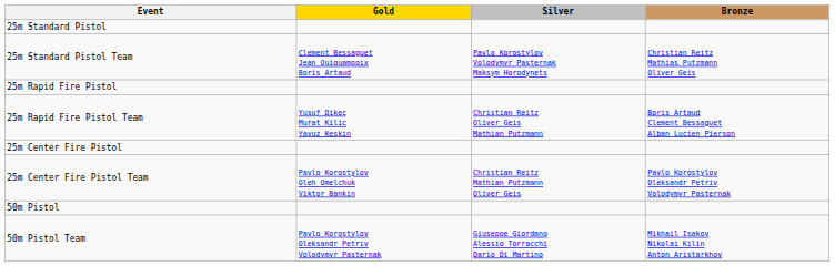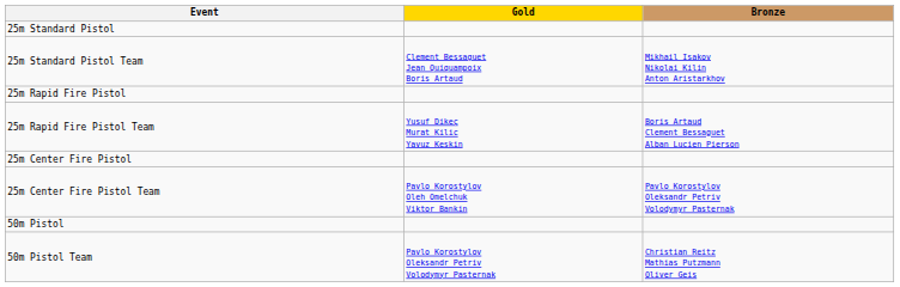- column: Silver | Pavlo Korostylov Volodymyr Pasternak Maksym Horodynets | Christian Reitz Oliver Geis Mathian Putzmann | Christian Reitz Mathian Putzmann Oliver Geis | Giuseppe Giordano Alessio Torracchi Dario Di Martino
25m Standard Pistol Team | Bronze: Christian Reitz Mathias Putzmann Oliver Geis -> Mikhail Isakov Nikolai Kilin Anton Aristarkhov
50m Pistol Team | Bronze: Mikhail Isakov Nikolai Kilin Anton Aristarkhov -> Christian Reitz Mathias Putzmann Oliver Geis
